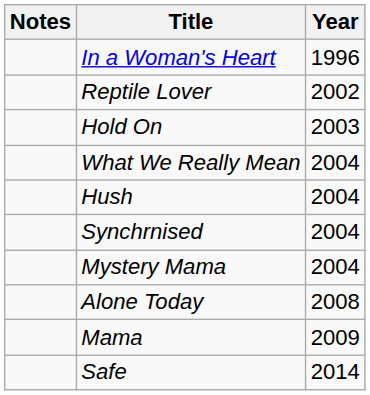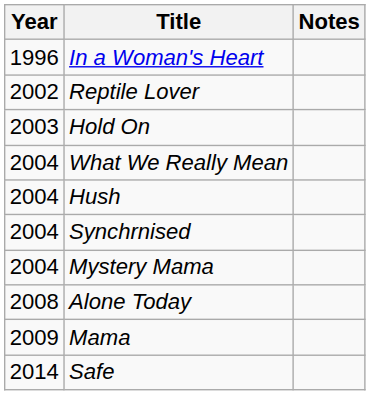columns swapped: Year <-> Notes
